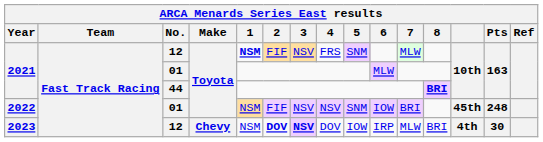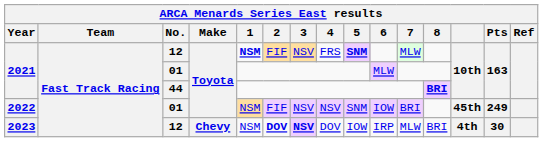2021 / 12 | 5: normal -> bold
2022 | Pts: 248 -> 249
